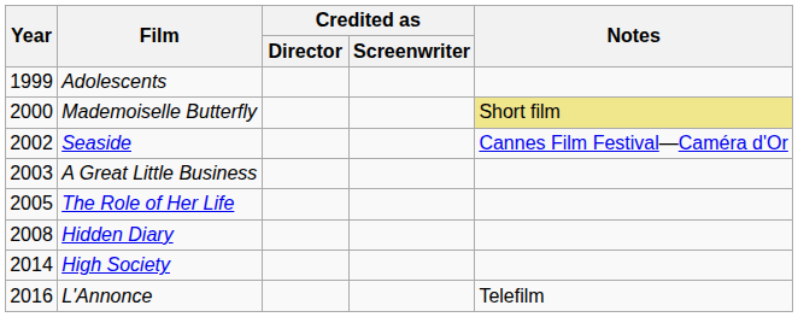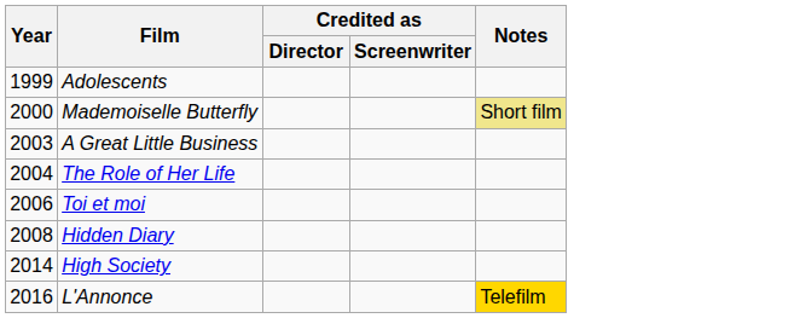- row: 2002 | Seaside | Cannes Film Festival—Caméra d'Or
The Role of Her Life | Year: 2005 -> 2004
+ row: 2006 | Toi et moi
L'Annonce | Notes: no background -> gold background
